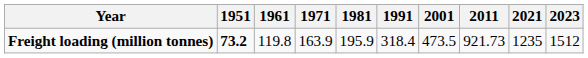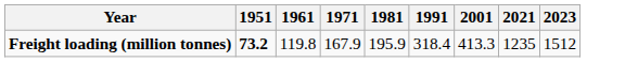- column: 2011 | 921.73
Freight loading (million tonnes) | 1971: 163.9 -> 167.9
Freight loading (million tonnes) | 2001: 473.5 -> 413.3
